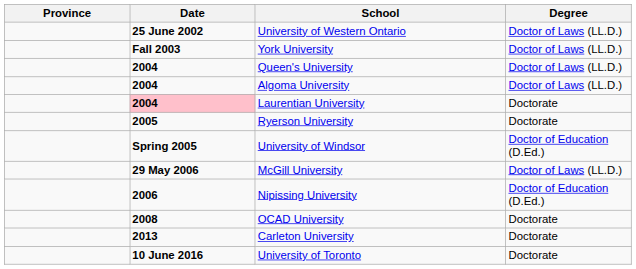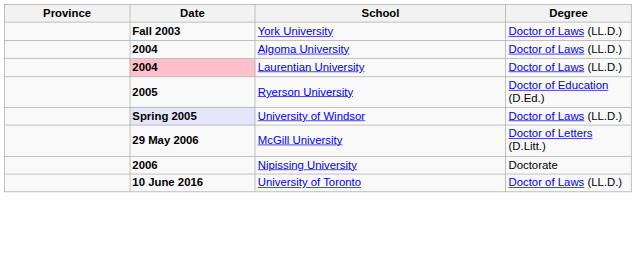- row: 25 June 2002 | University of Western Ontario | Doctor of Laws (LL.D.)
- row: 2004 | Queen's University | Doctor of Laws (LL.D.)
Laurentian University | Degree: Doctorate -> Doctor of Laws (LL.D.)
Ryerson University | Degree: Doctorate -> Doctor of Education (D.Ed.)
University of Windsor | Date: no background -> lavender background
University of Windsor | Degree: Doctor of Education (D.Ed.) -> Doctor of Laws (LL.D.)
McGill University | Degree: Doctor of Laws (LL.D.) -> Doctor of Letters (D.Litt.)
Nipissing University | Degree: Doctor of Education (D.Ed.) -> Doctorate
- row: 2008 | OCAD University | Doctorate
- row: 2013 | Carleton University | Doctorate
University of Toronto | Degree: Doctorate -> Doctor of Laws (LL.D.)
